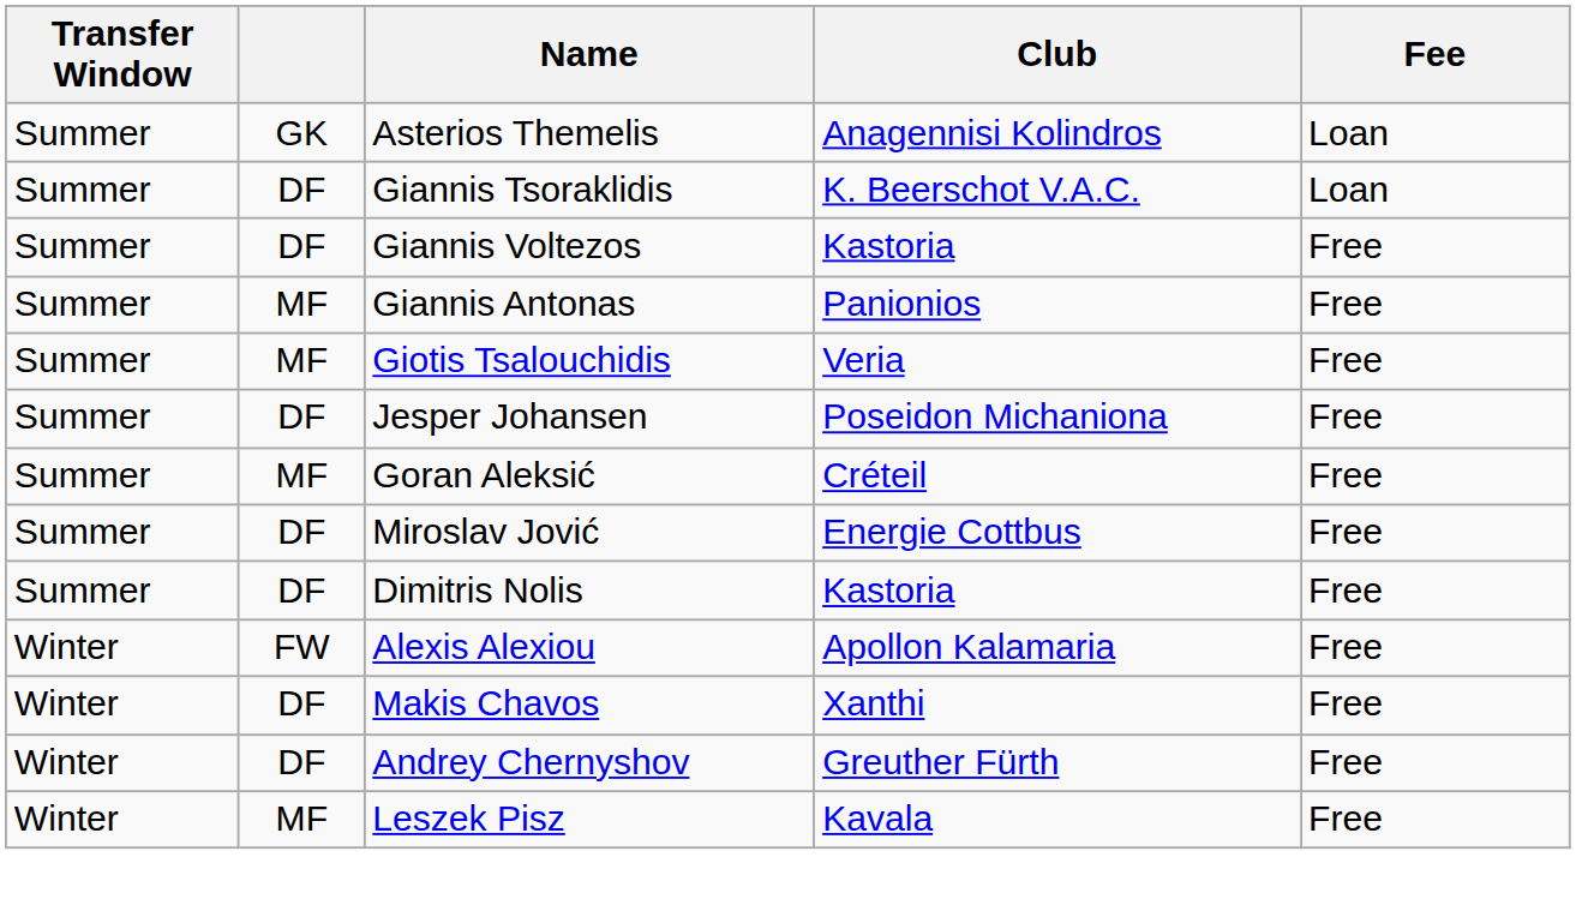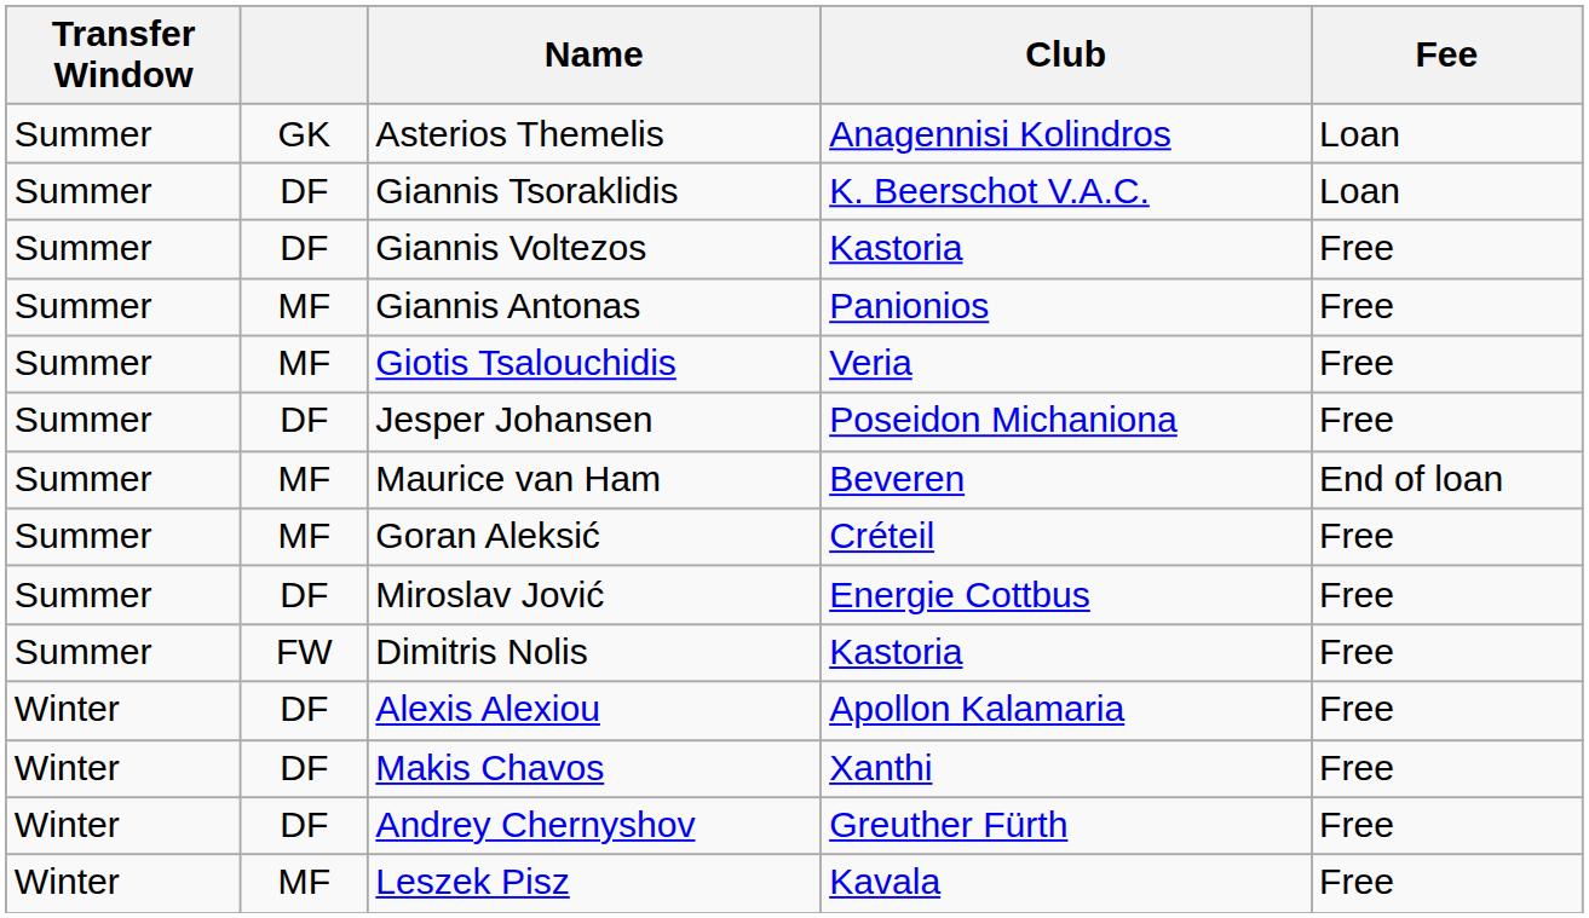+ row: Summer | MF | Maurice van Ham | Beveren | End of loan
Dimitris Nolis | column 2: DF -> FW
Alexis Alexiou | column 2: FW -> DF
